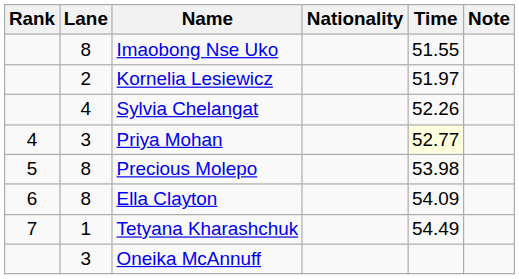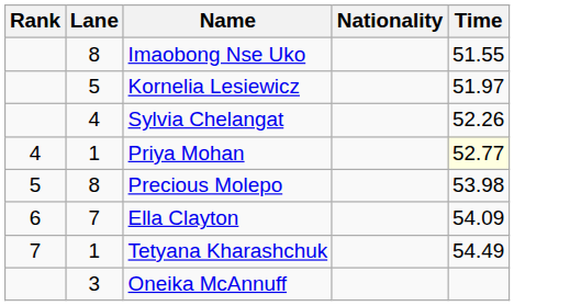- column: Note
Kornelia Lesiewicz | Lane: 2 -> 5
Priya Mohan | Lane: 3 -> 1
Ella Clayton | Lane: 8 -> 7
